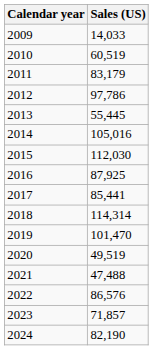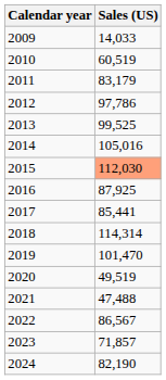2013 | Sales (US): 55,445 -> 99,525
2015 | Sales (US): no background -> lightsalmon background
2022 | Sales (US): 86,576 -> 86,567
